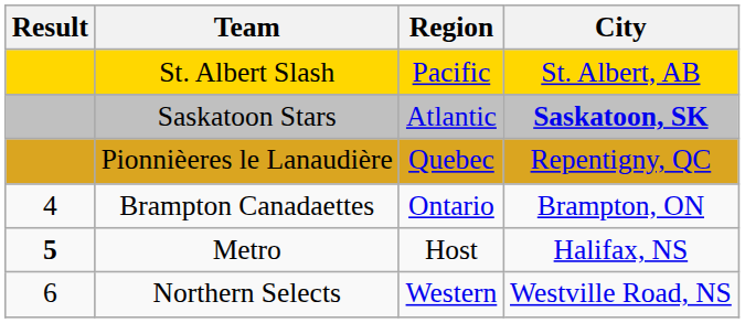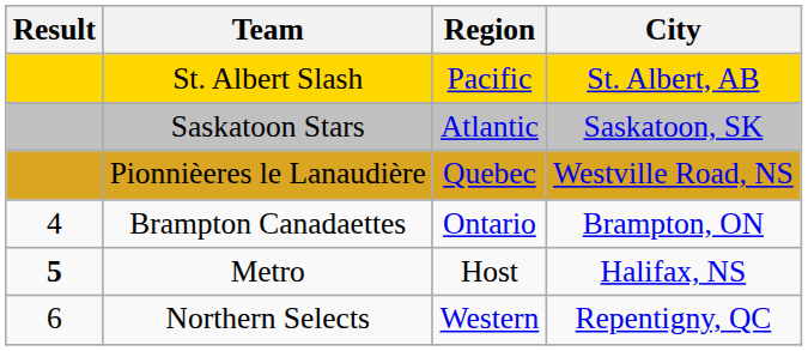Saskatoon Stars | City: bold -> normal
Pionnièeres le Lanaudière | City: Repentigny, QC -> Westville Road, NS
Northern Selects | City: Westville Road, NS -> Repentigny, QC
